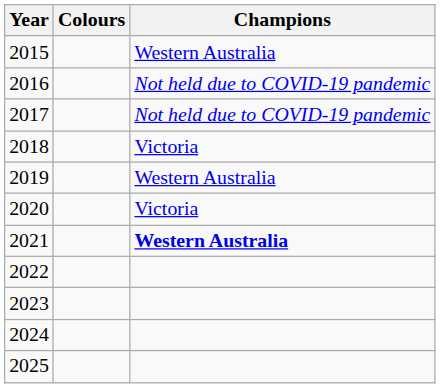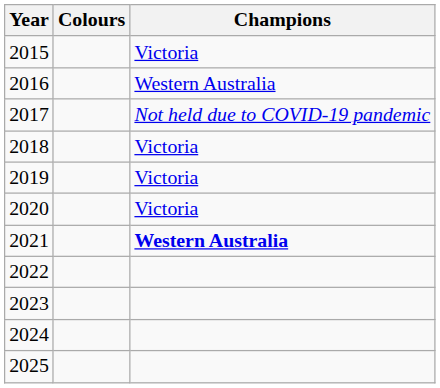2015 | Champions: Western Australia -> Victoria
2016 | Champions: Not held due to COVID-19 pandemic -> Western Australia
2019 | Champions: Western Australia -> Victoria
